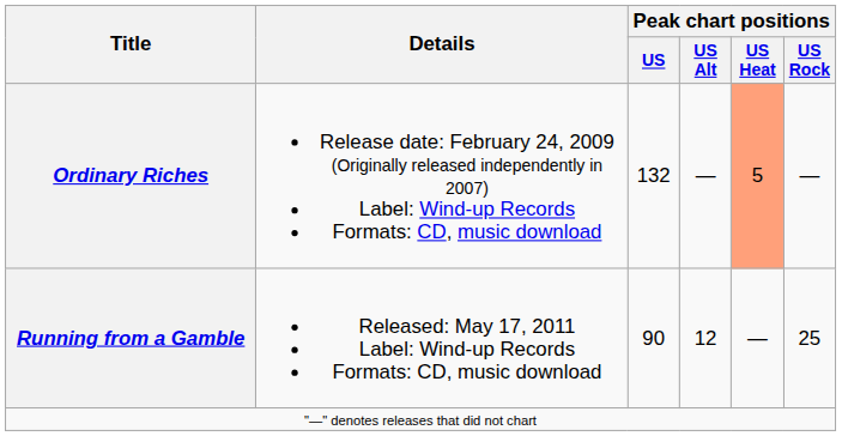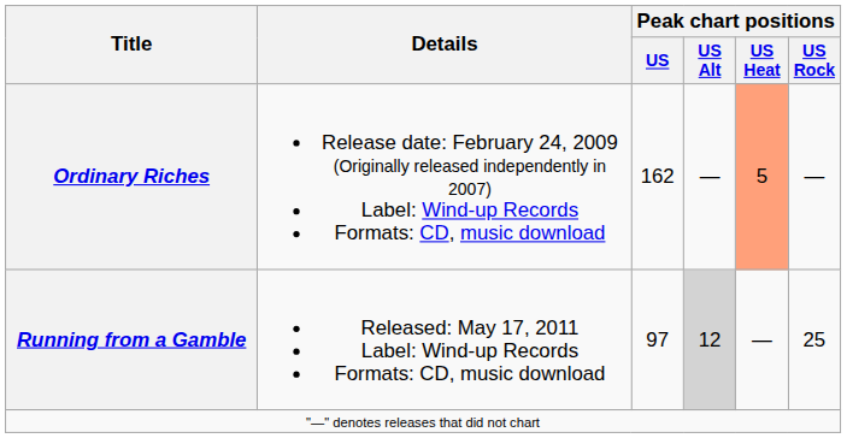Ordinary Riches | Peak chart positions / US: 132 -> 162
Running from a Gamble | Peak chart positions / US: 90 -> 97
Running from a Gamble | Peak chart positions / US Alt: no background -> lightgrey background
